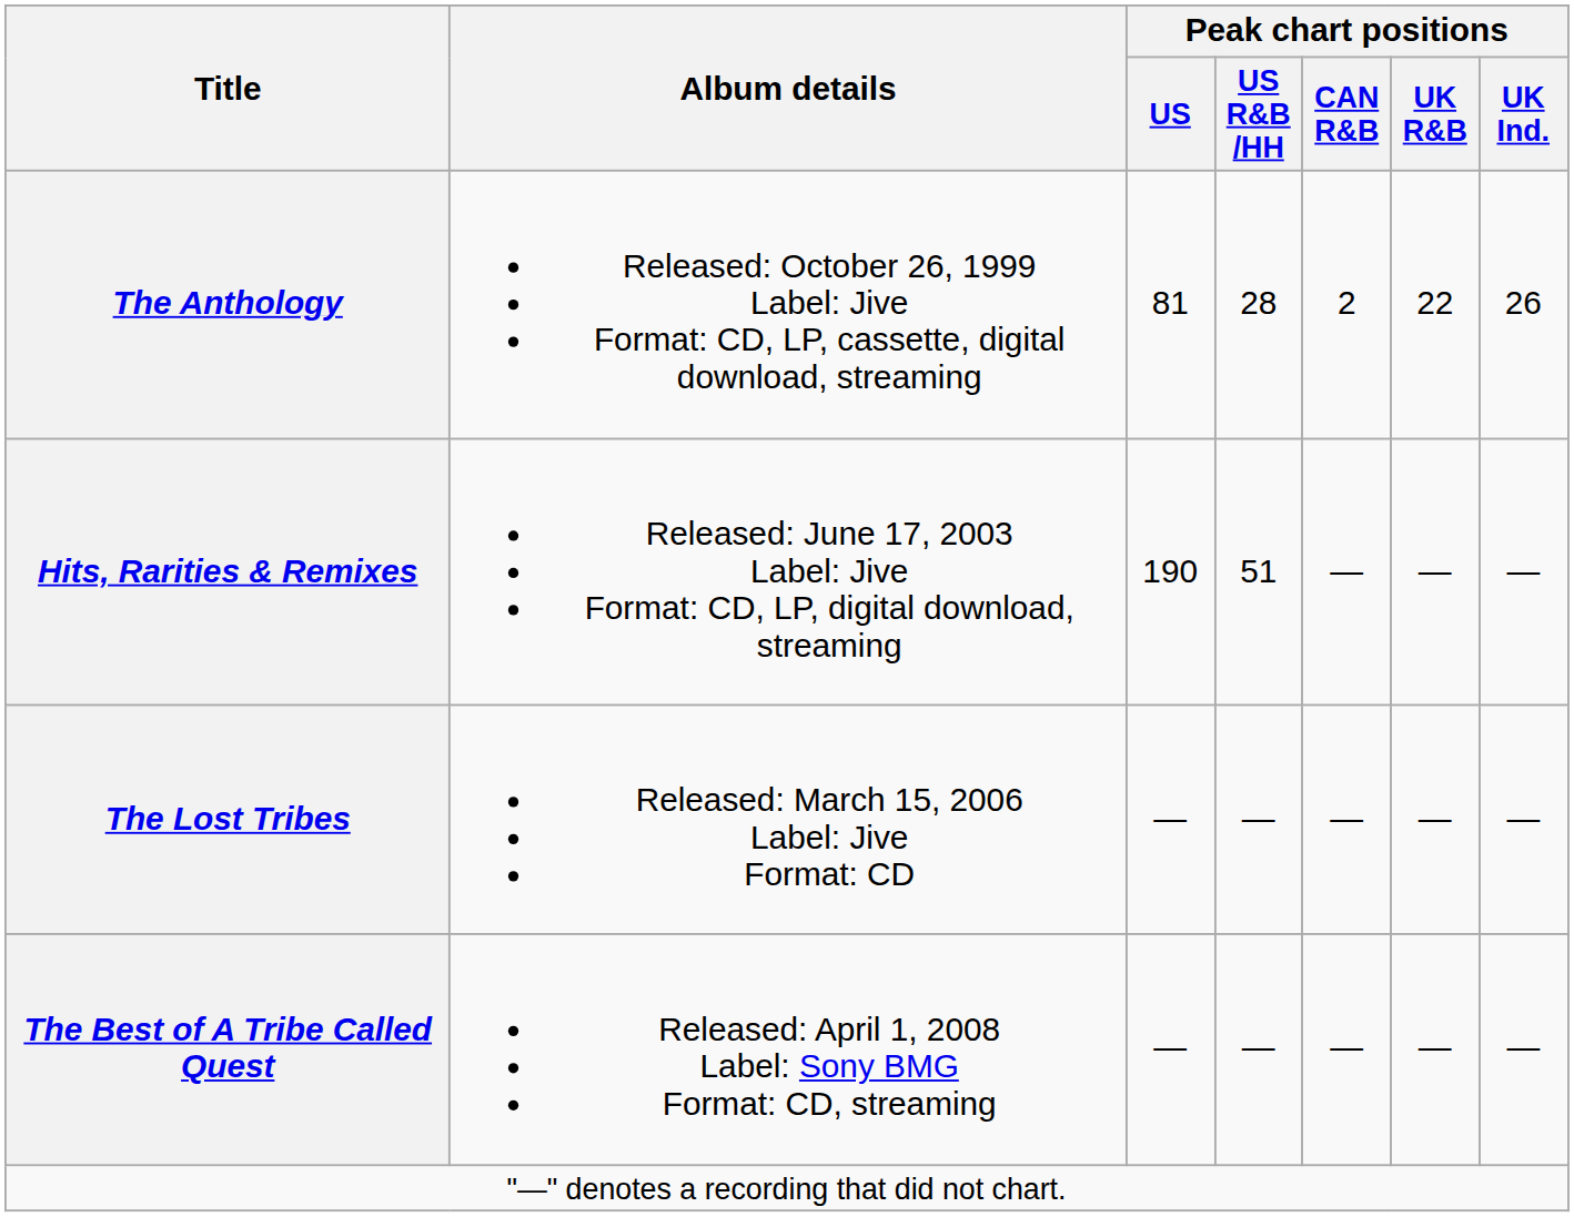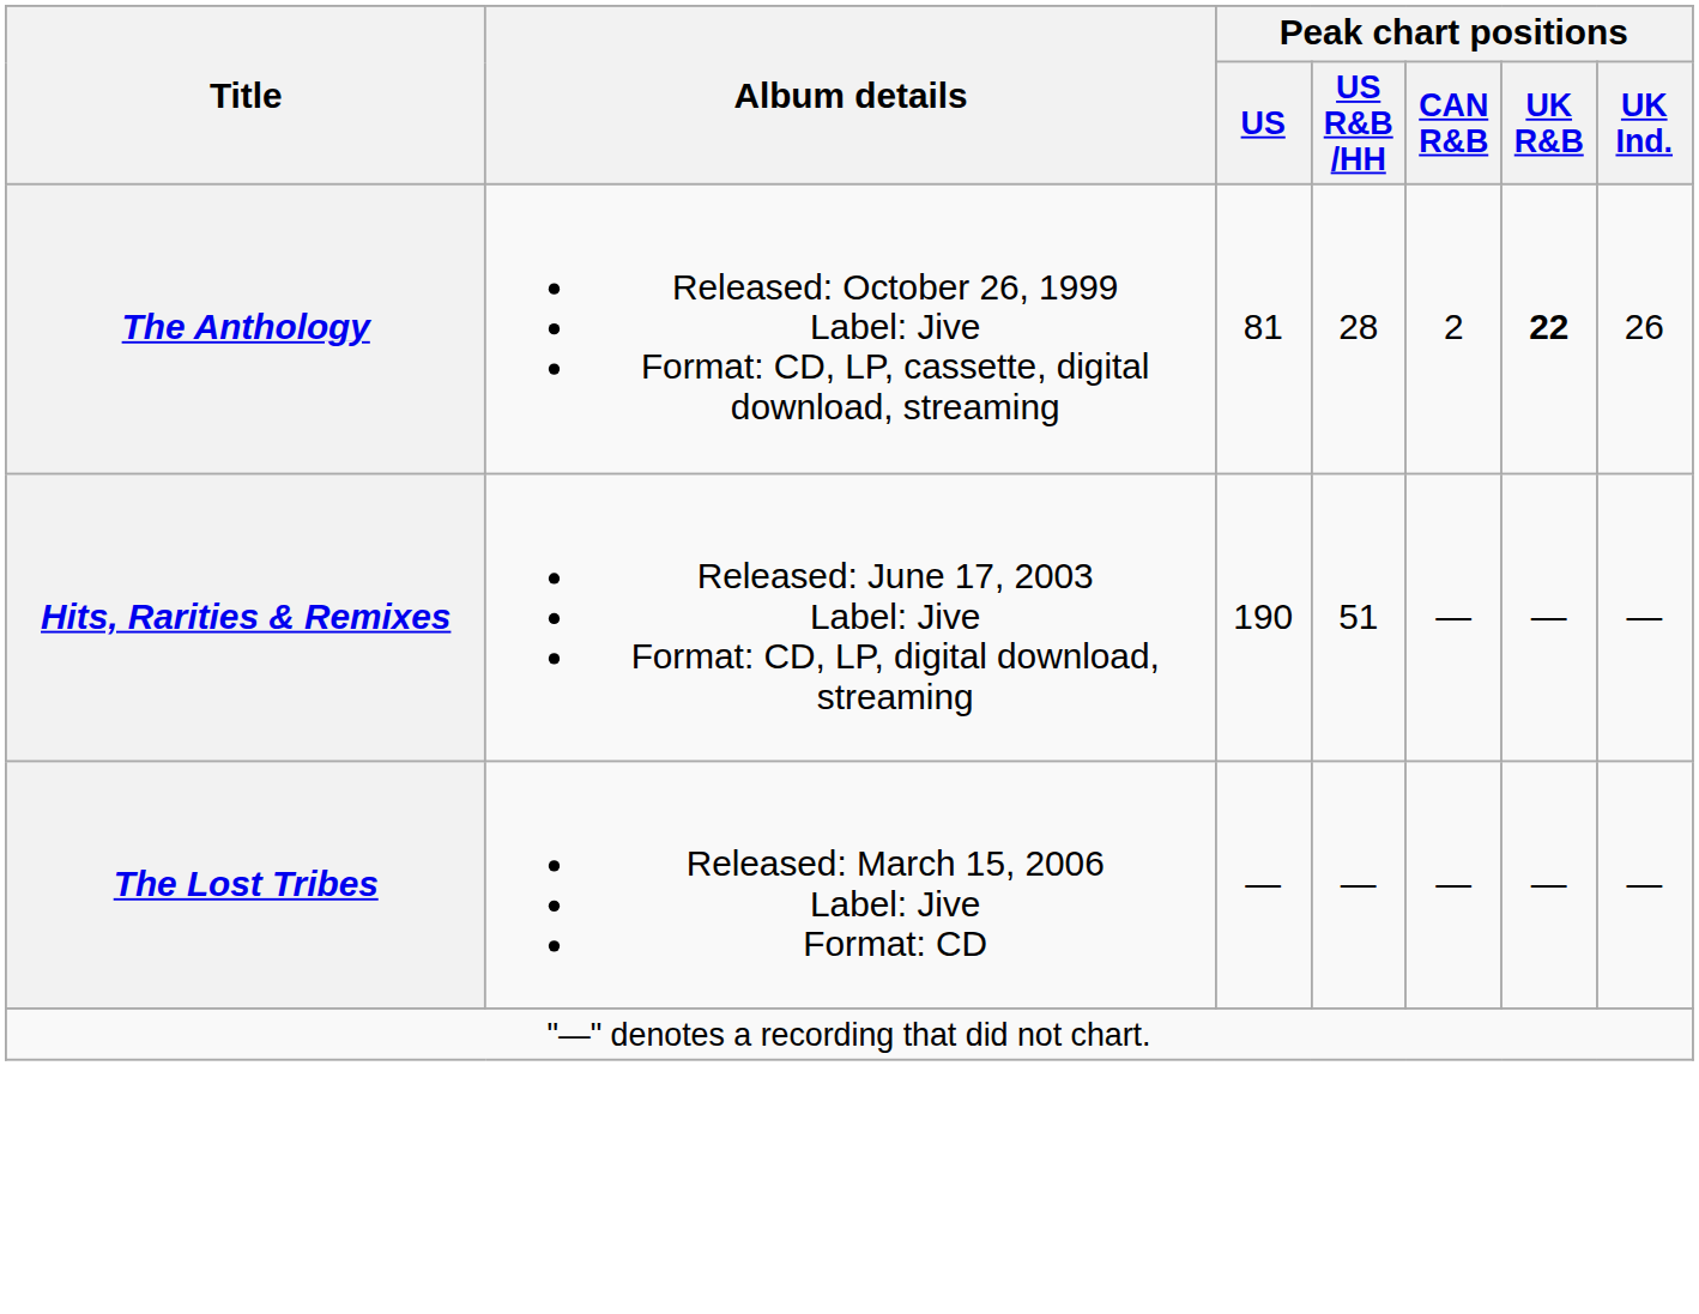The Anthology | Peak chart positions / UK R&B: normal -> bold
- row: The Best of A Tribe Called Quest | Released: April 1, 2008 Label: Sony BMG Format: CD, streaming | — | — | — | — | —
